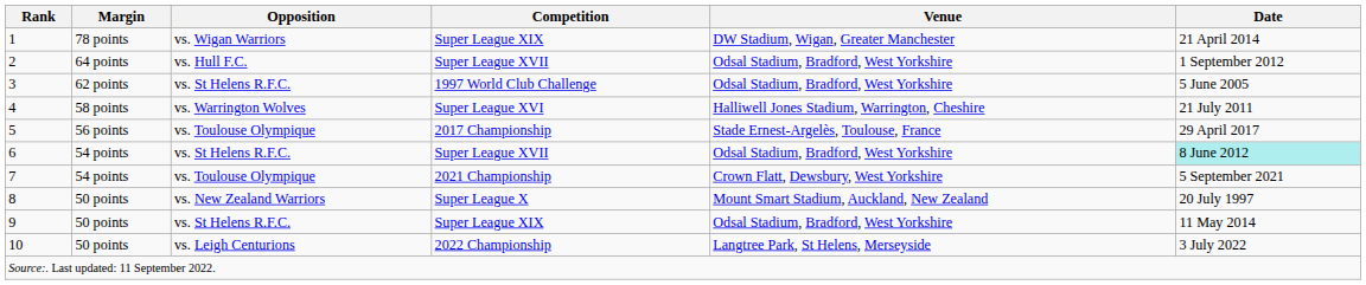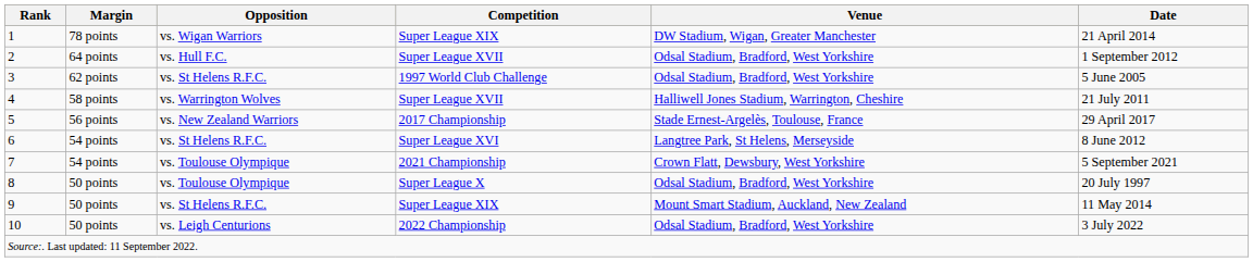4 | Competition: Super League XVI -> Super League XVII
5 | Opposition: vs. Toulouse Olympique -> vs. New Zealand Warriors
6 | Competition: Super League XVII -> Super League XVI
6 | Venue: Odsal Stadium, Bradford, West Yorkshire -> Langtree Park, St Helens, Merseyside
6 | Date: paleturquoise background -> no background
8 | Opposition: vs. New Zealand Warriors -> vs. Toulouse Olympique
8 | Venue: Mount Smart Stadium, Auckland, New Zealand -> Odsal Stadium, Bradford, West Yorkshire
9 | Venue: Odsal Stadium, Bradford, West Yorkshire -> Mount Smart Stadium, Auckland, New Zealand
10 | Venue: Langtree Park, St Helens, Merseyside -> Odsal Stadium, Bradford, West Yorkshire
